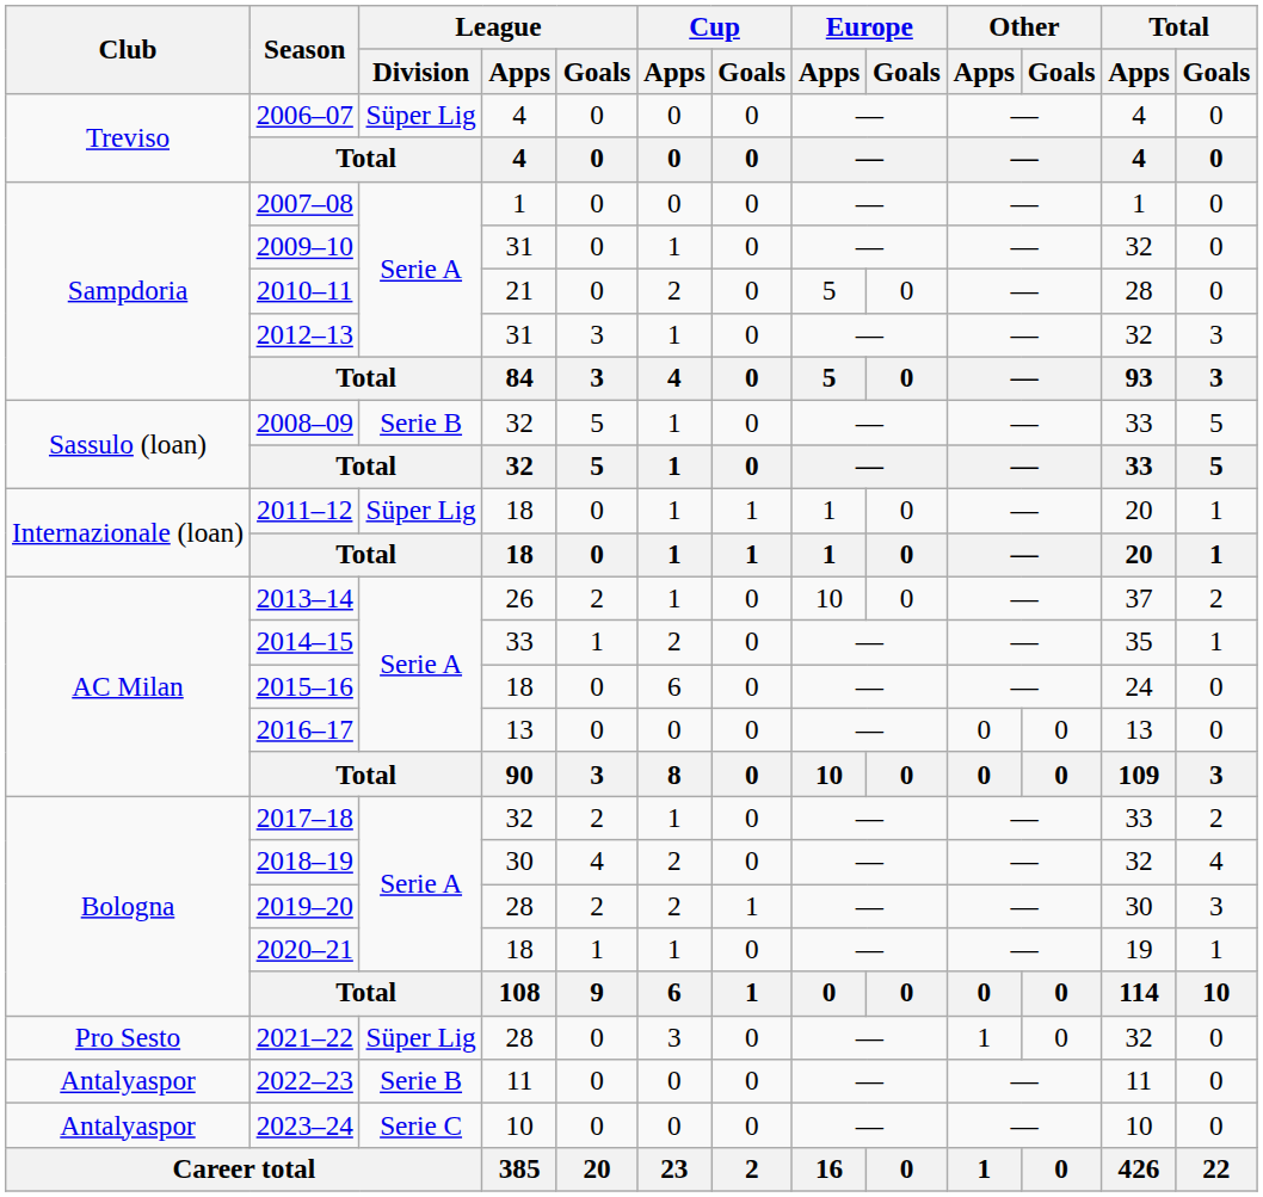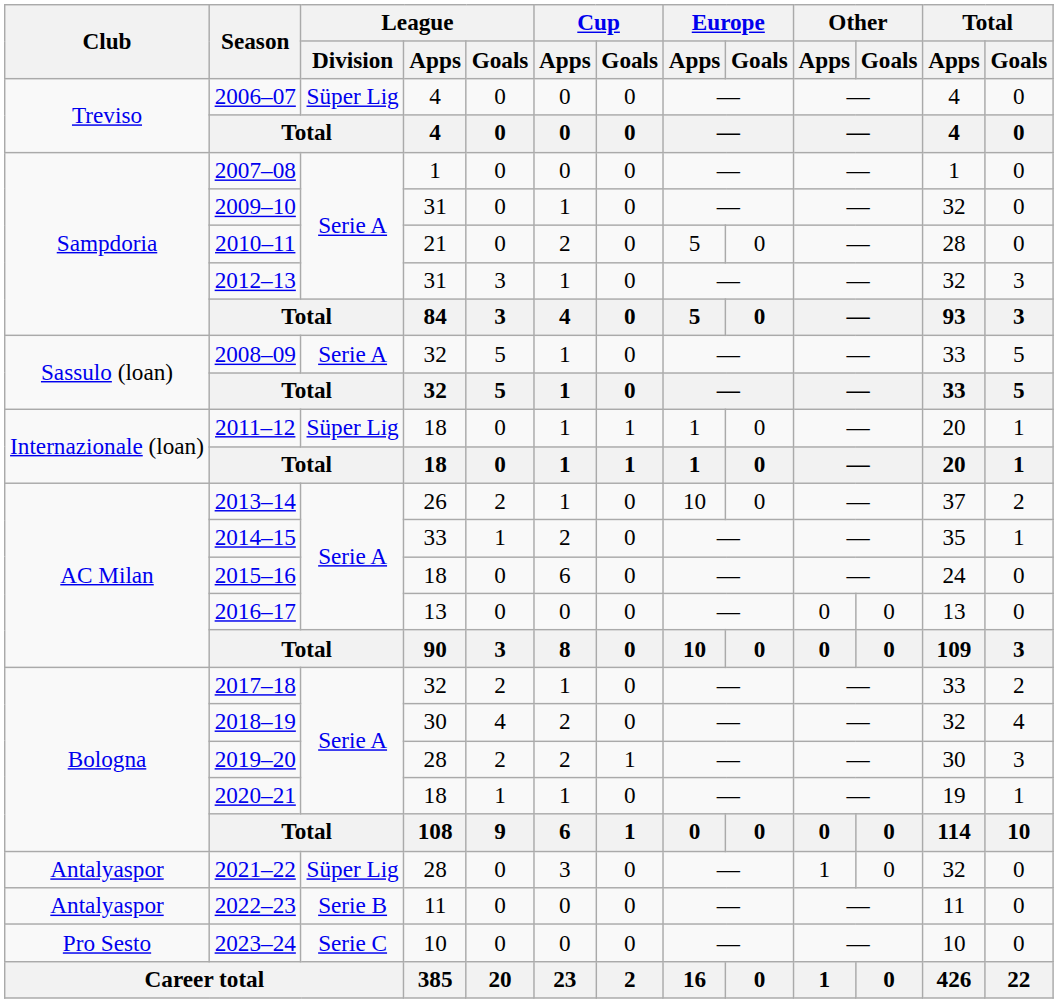2008–09 | League / Division: Serie B -> Serie A
2021–22 | Club: Pro Sesto -> Antalyaspor
2023–24 | Club: Antalyaspor -> Pro Sesto
